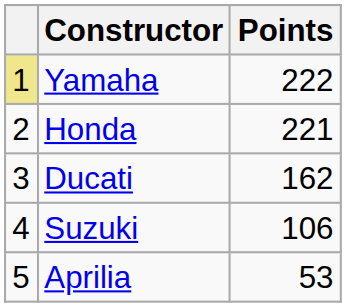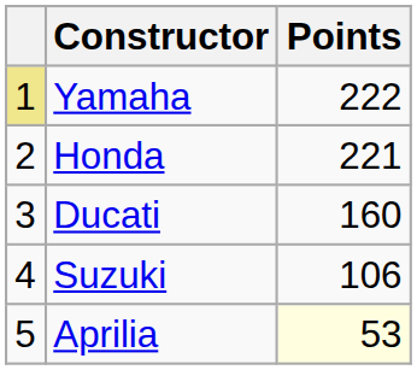Ducati | Points: 162 -> 160
Aprilia | Points: no background -> lightyellow background
